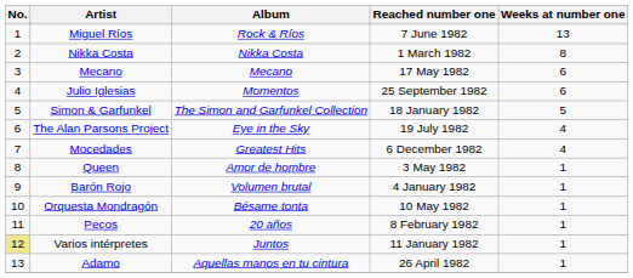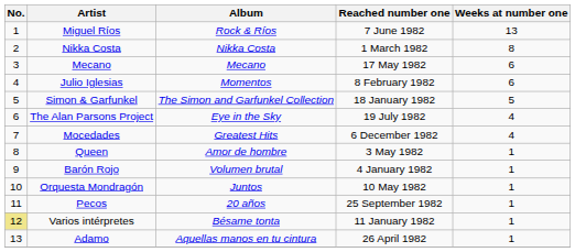Julio Iglesias | Reached number one: 25 September 1982 -> 8 February 1982
Orquesta Mondragón | Album: Bésame tonta -> Juntos
Pecos | Reached number one: 8 February 1982 -> 25 September 1982
Varios intérpretes | Album: Juntos -> Bésame tonta
